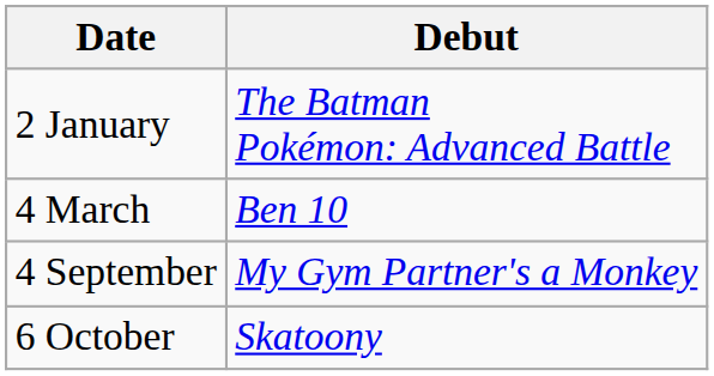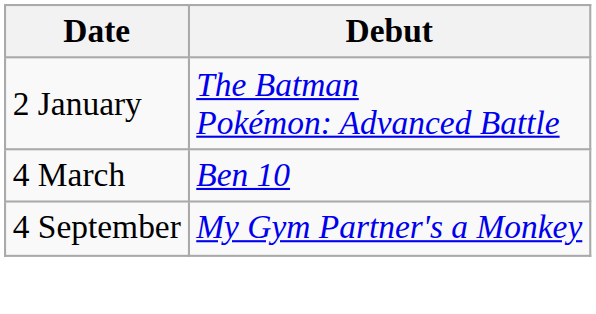- row: 6 October | Skatoony
